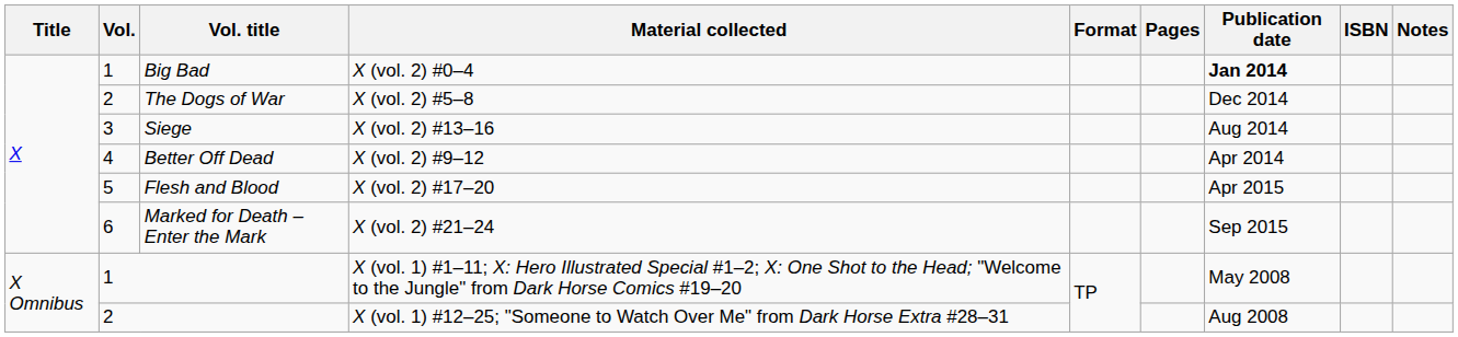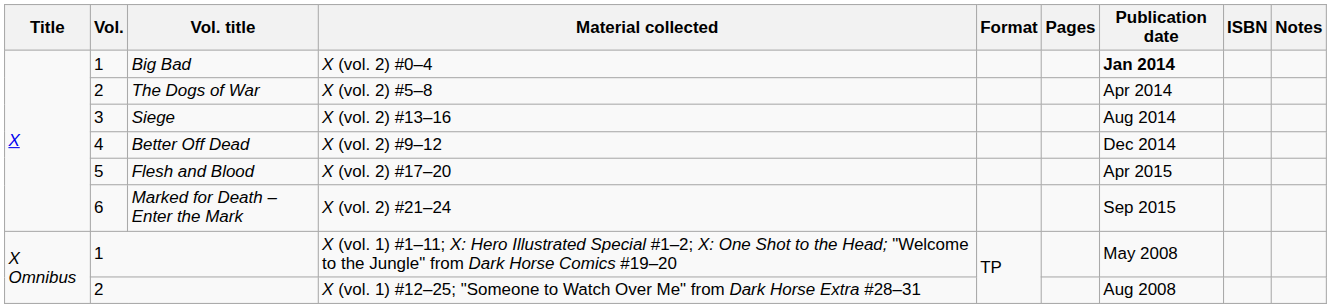The Dogs of War | Publication date: Dec 2014 -> Apr 2014
Better Off Dead | Publication date: Apr 2014 -> Dec 2014
